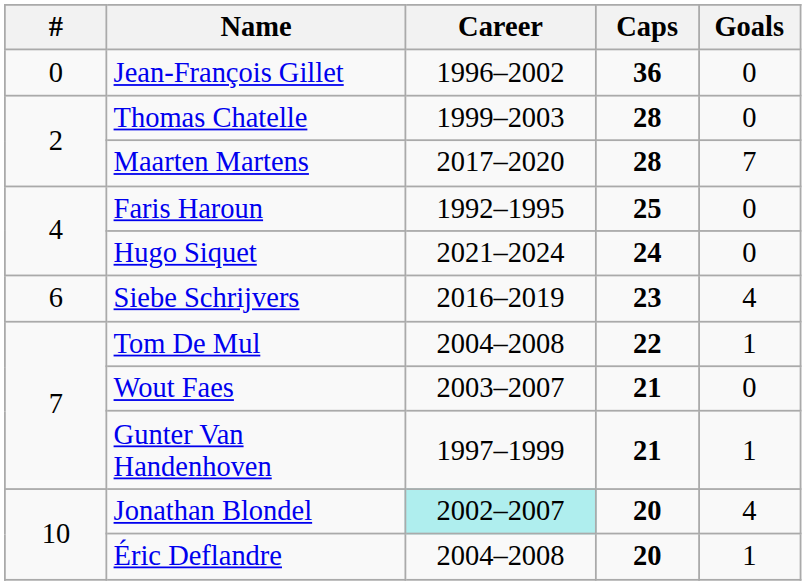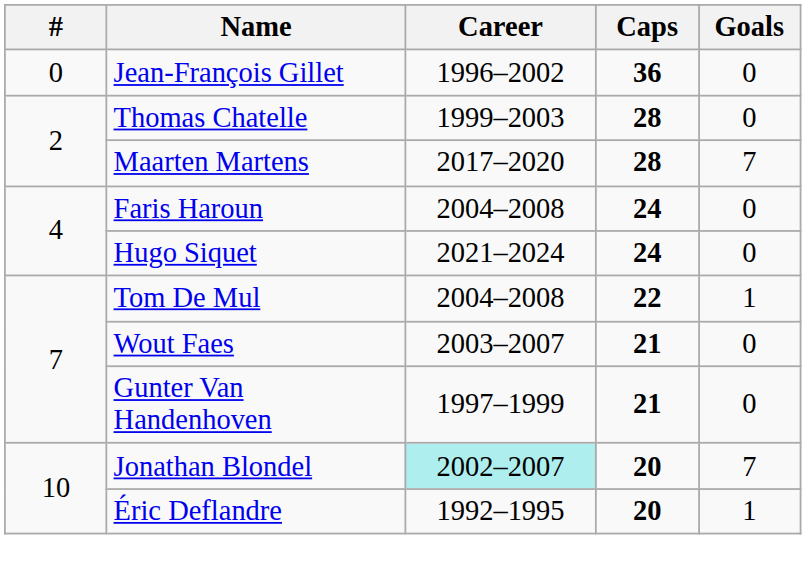Faris Haroun | Career: 1992–1995 -> 2004–2008
Faris Haroun | Caps: 25 -> 24
- row: 6 | Siebe Schrijvers | 2016–2019 | 23 | 4
Gunter Van Handenhoven | Goals: 1 -> 0
Jonathan Blondel | Goals: 4 -> 7
Éric Deflandre | Career: 2004–2008 -> 1992–1995
